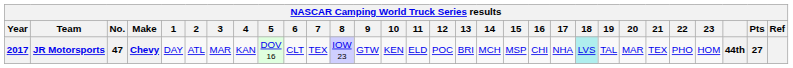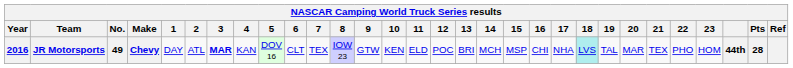JR Motorsports | Year: 2017 -> 2016
JR Motorsports | No.: 47 -> 49
JR Motorsports | 3: normal -> bold
JR Motorsports | Pts: 27 -> 28
